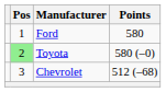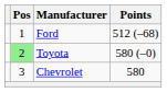Ford | Points: 580 -> 512 (–68)
Chevrolet | Points: 512 (–68) -> 580
